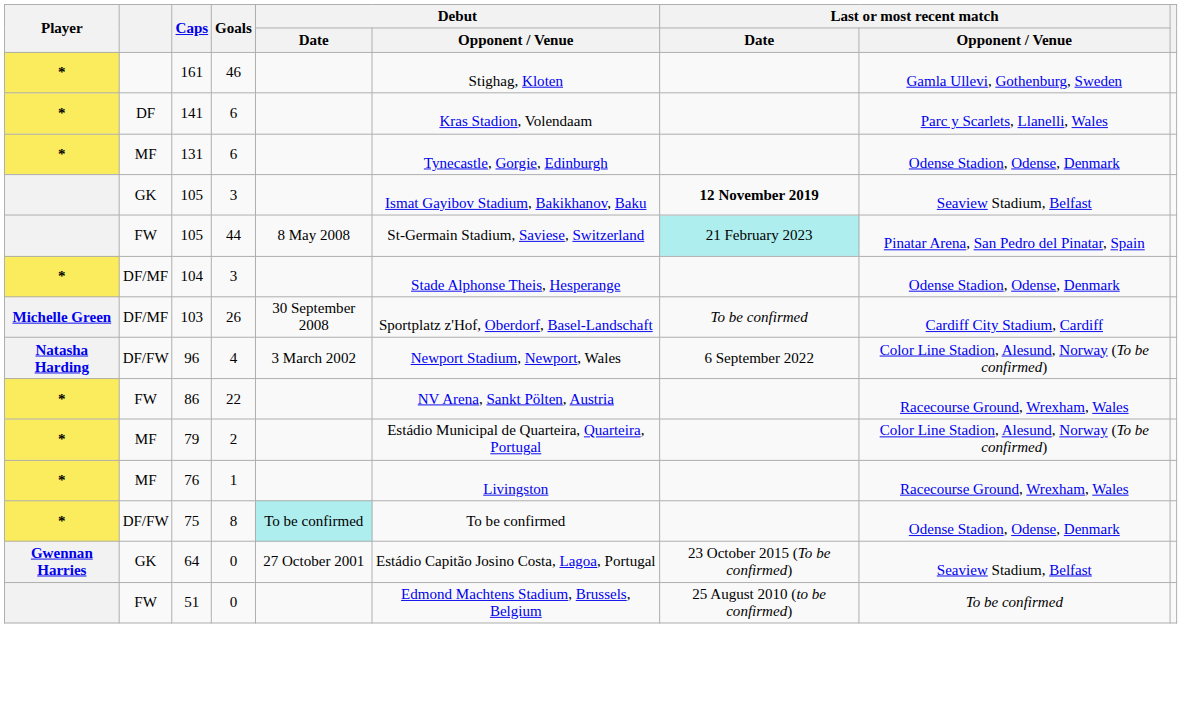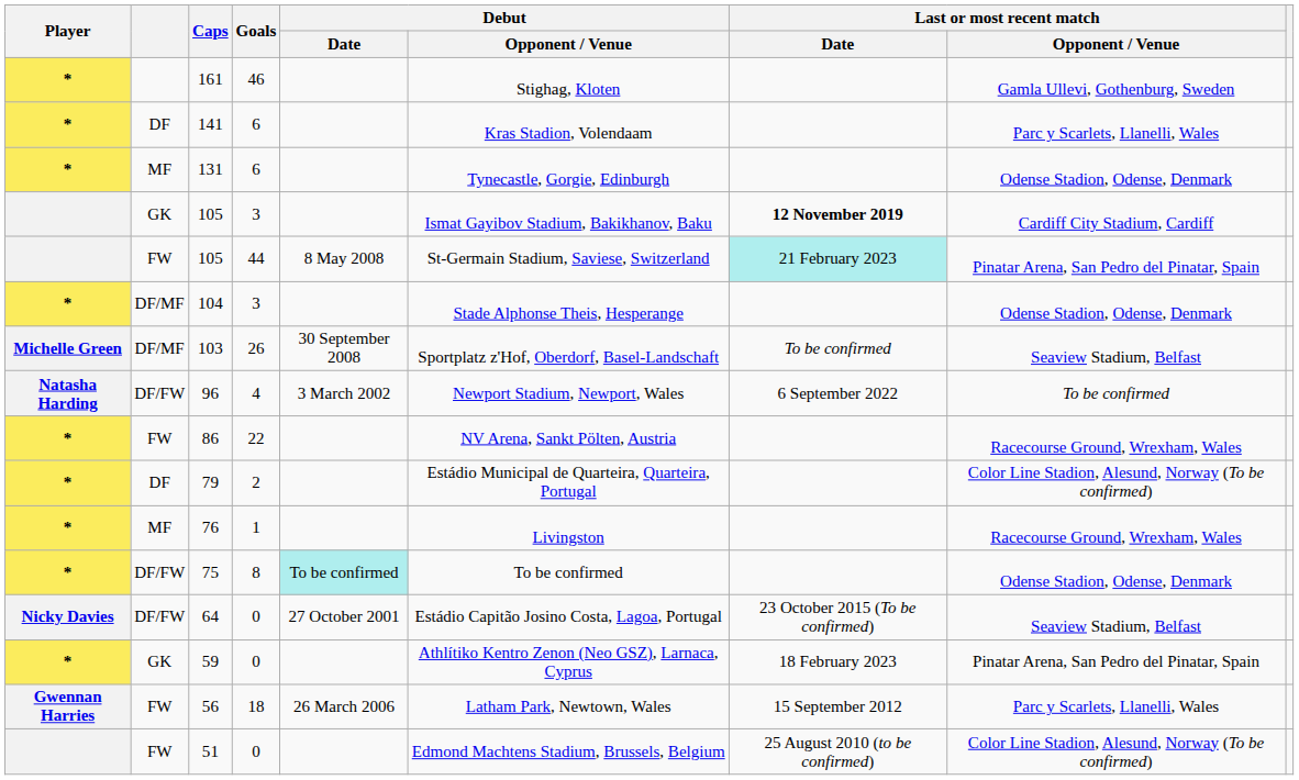105 / 3 | Last or most recent match / Opponent / Venue: Seaview Stadium, Belfast -> Cardiff City Stadium, Cardiff
103 | Last or most recent match / Opponent / Venue: Cardiff City Stadium, Cardiff -> Seaview Stadium, Belfast
96 | Last or most recent match / Opponent / Venue: Color Line Stadion, Alesund, Norway (To be confirmed) -> To be confirmed
79 | column 2: MF -> DF
64 | Player: Gwennan Harries -> Nicky Davies
64 | column 2: GK -> DF/FW
+ row: * | GK | 59 | 0 | Athlítiko Kentro Zenon (Neo GSZ), Larnaca, Cyprus | 18 February 2023 | Pinatar Arena, San Pedro del Pinatar, Spain
+ row: Gwennan Harries | FW | 56 | 18 | 26 March 2006 | Latham Park, Newtown, Wales | 15 September 2012 | Parc y Scarlets, Llanelli, Wales
51 | Last or most recent match / Opponent / Venue: To be confirmed -> Color Line Stadion, Alesund, Norway (To be confirmed)
